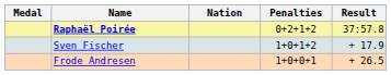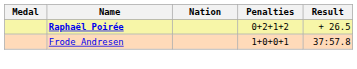Raphaël Poirée | Result: 37:57.8 -> + 26.5
- row: Sven Fischer | 1+0+1+2 | + 17.9
Frode Andresen | Result: + 26.5 -> 37:57.8
